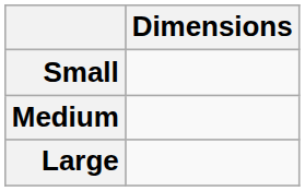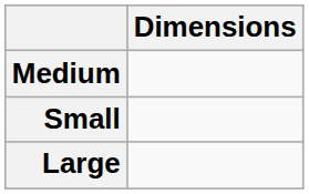rows swapped: Small <-> Medium
